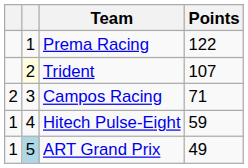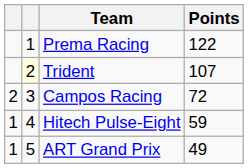Campos Racing | Points: 71 -> 72
ART Grand Prix | column 2: lightblue background -> no background
